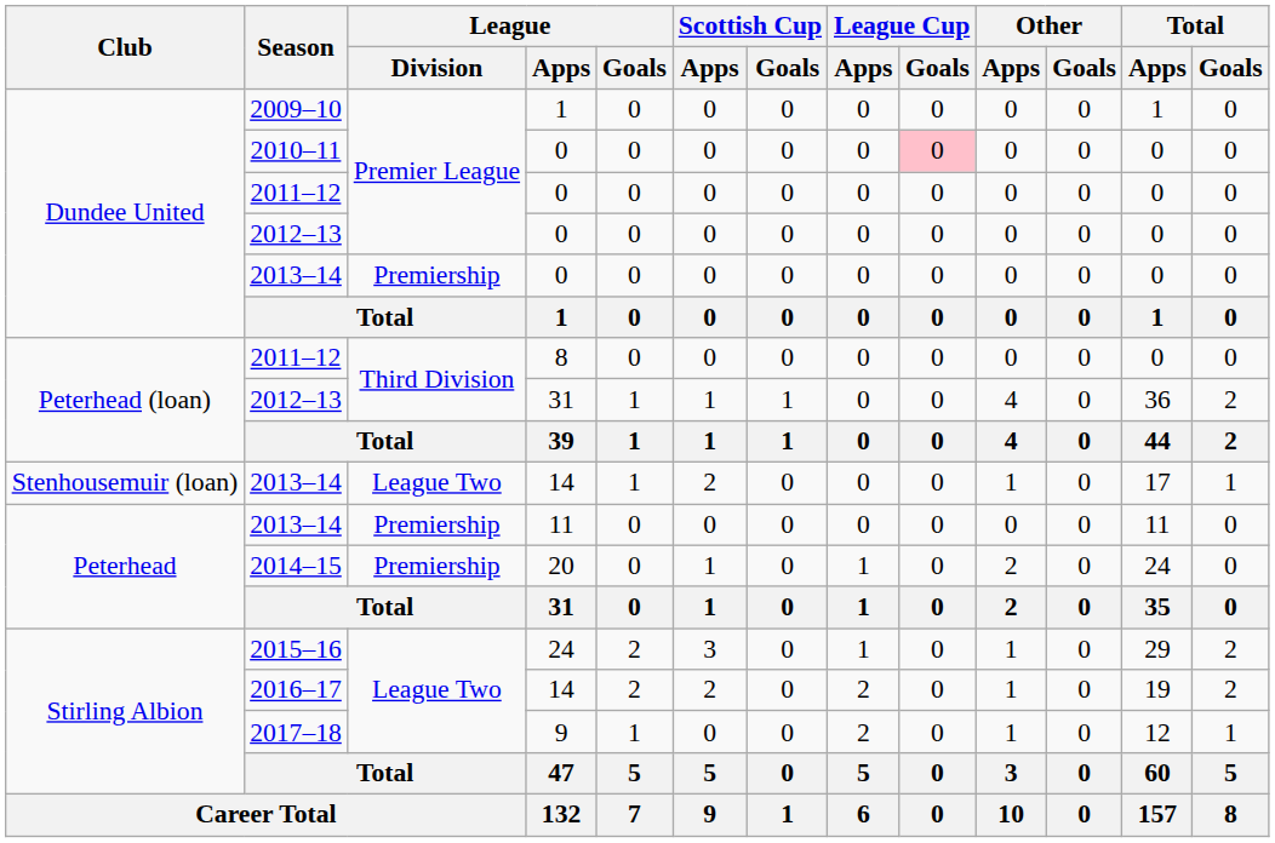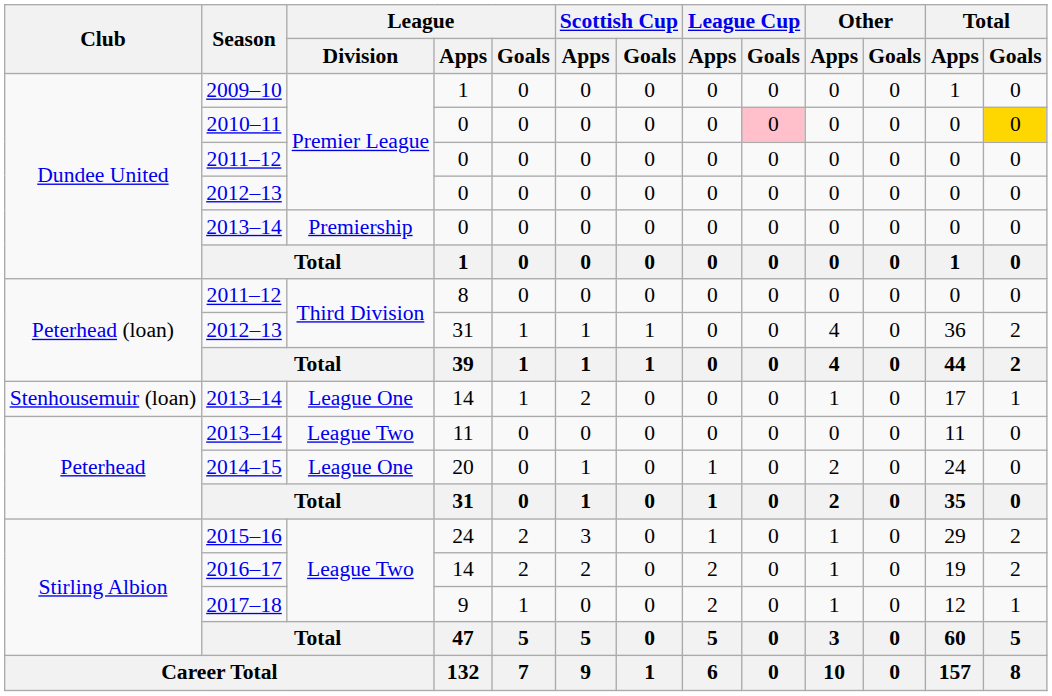2010–11 | Total / Goals: no background -> gold background
2013–14 / 14 | League / Division: League Two -> League One
2013–14 / 11 | League / Division: Premiership -> League Two
2014–15 | League / Division: Premiership -> League One
